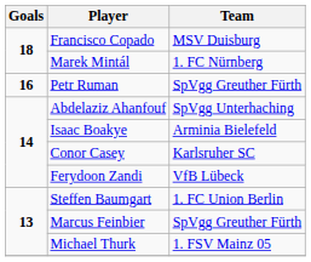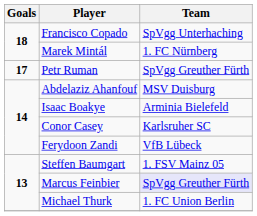Francisco Copado | Team: MSV Duisburg -> SpVgg Unterhaching
Petr Ruman | Goals: 16 -> 17
Abdelaziz Ahanfouf | Team: SpVgg Unterhaching -> MSV Duisburg
Steffen Baumgart | Team: 1. FC Union Berlin -> 1. FSV Mainz 05
Marcus Feinbier | Team: no background -> lavender background
Michael Thurk | Team: 1. FSV Mainz 05 -> 1. FC Union Berlin
